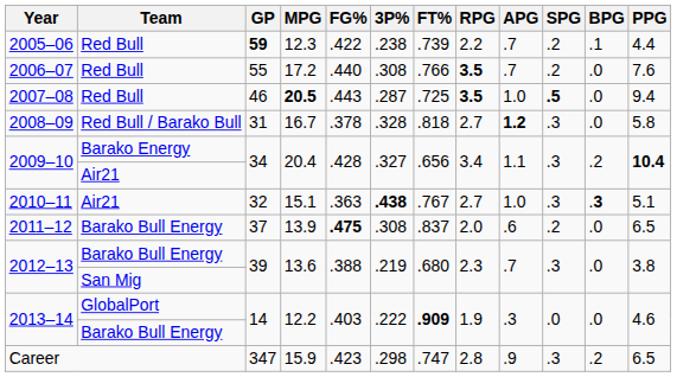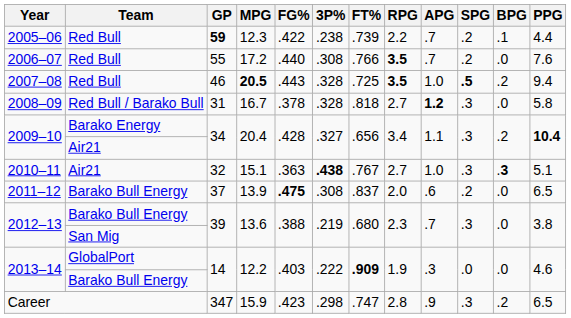2007–08 | 3P%: .287 -> .328
2007–08 | BPG: .0 -> .2
